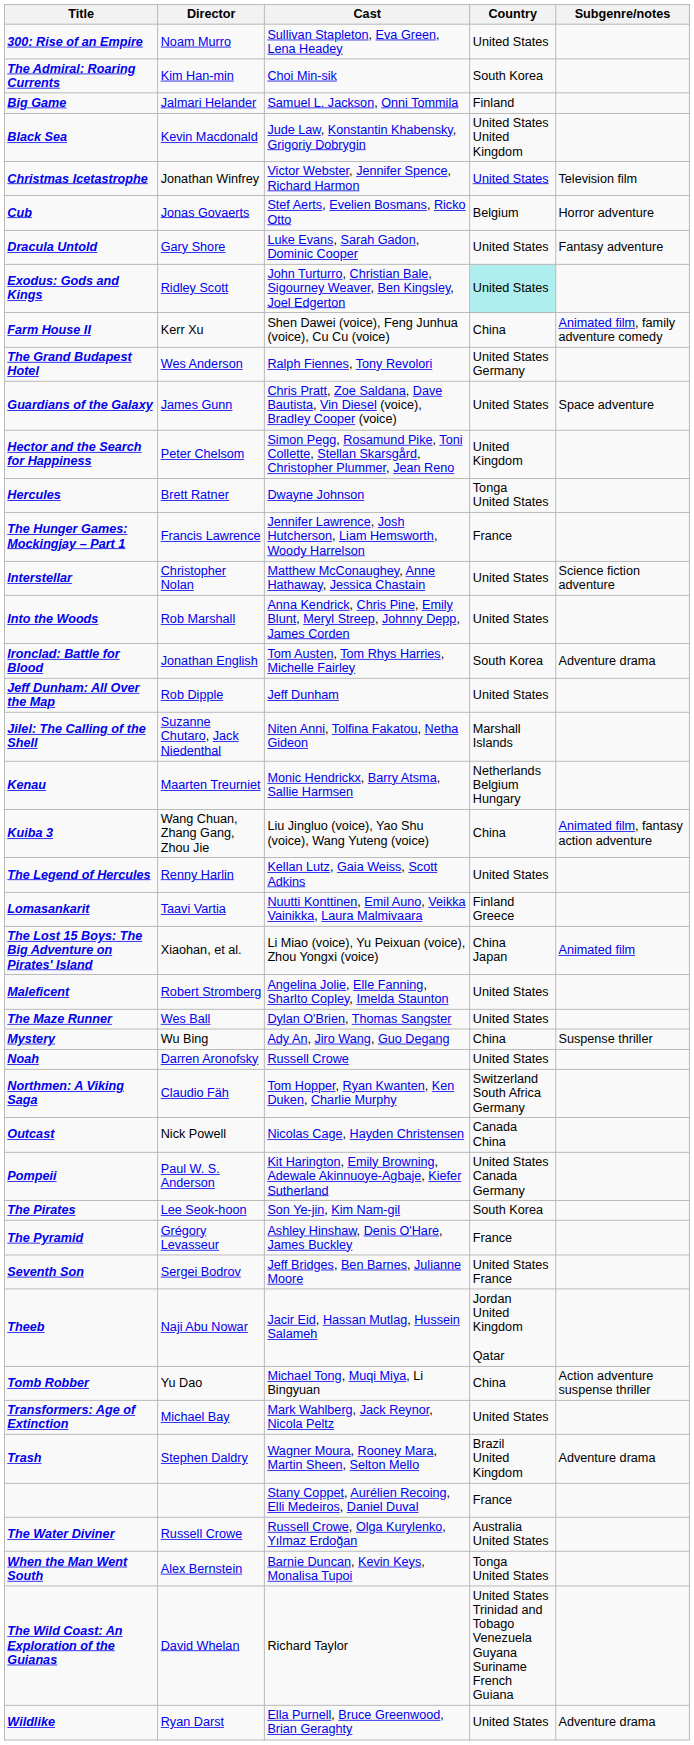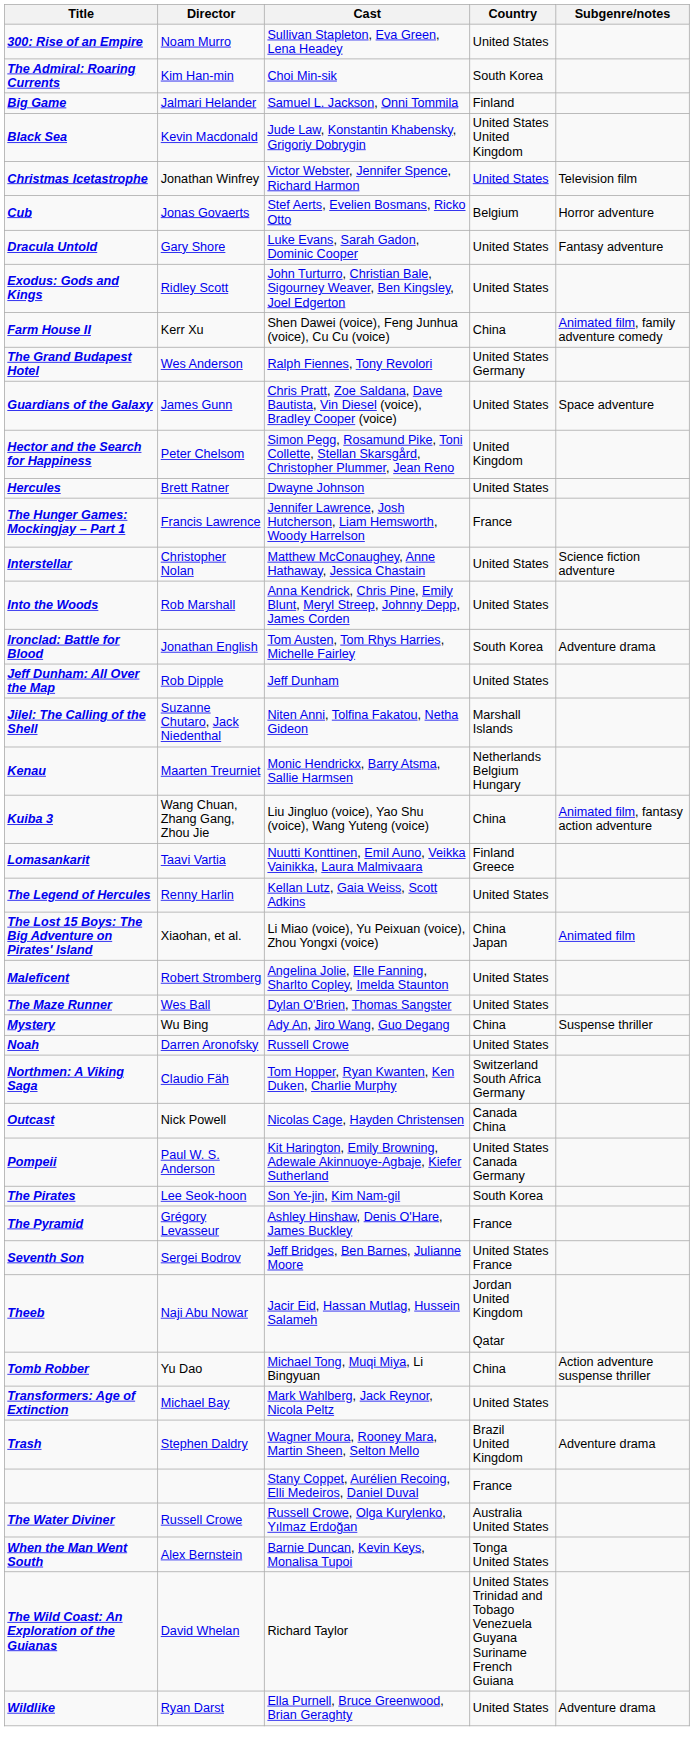Exodus: Gods and Kings | Country: paleturquoise background -> no background
Hercules | Country: Tonga United States -> United States
rows swapped: The Legend of Hercules <-> Lomasankarit
